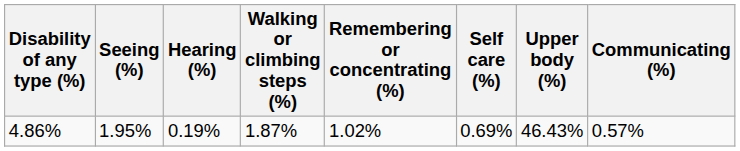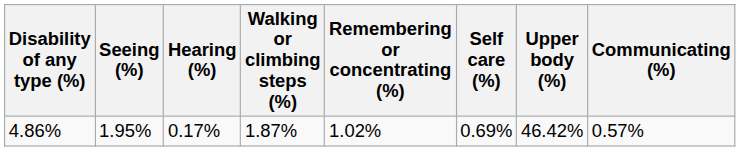4.86% | Hearing (%): 0.19% -> 0.17%
4.86% | Upper body (%): 46.43% -> 46.42%
